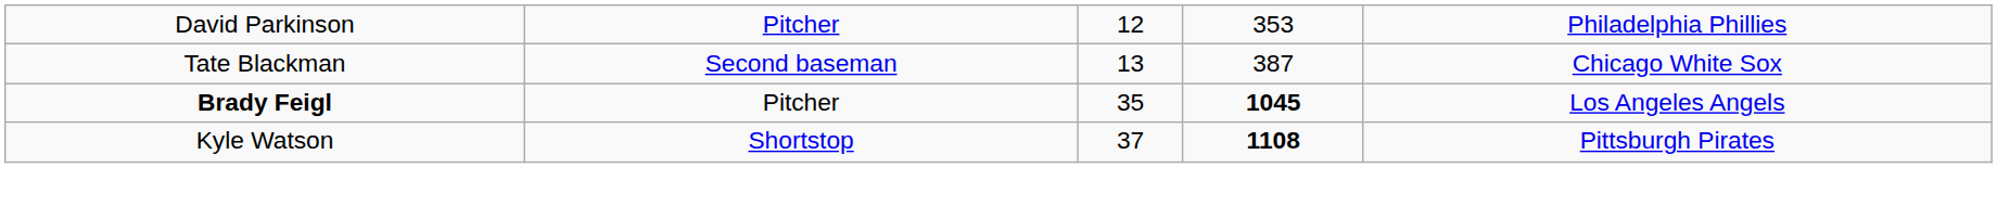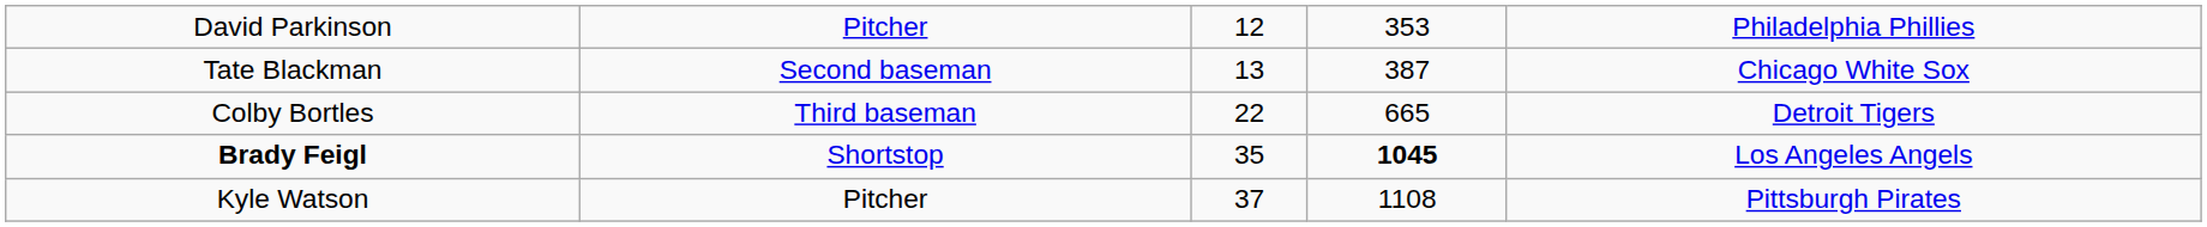+ row: Colby Bortles | Third baseman | 22 | 665 | Detroit Tigers
Brady Feigl | column 2: Pitcher -> Shortstop
Kyle Watson | column 2: Shortstop -> Pitcher
Kyle Watson | column 4: bold -> normal
